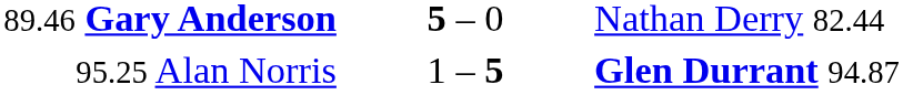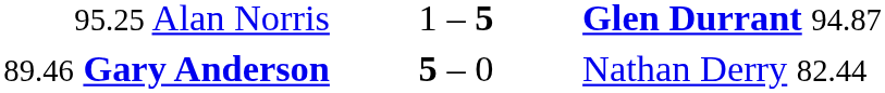rows swapped: 89.46 Gary Anderson <-> 95.25 Alan Norris
